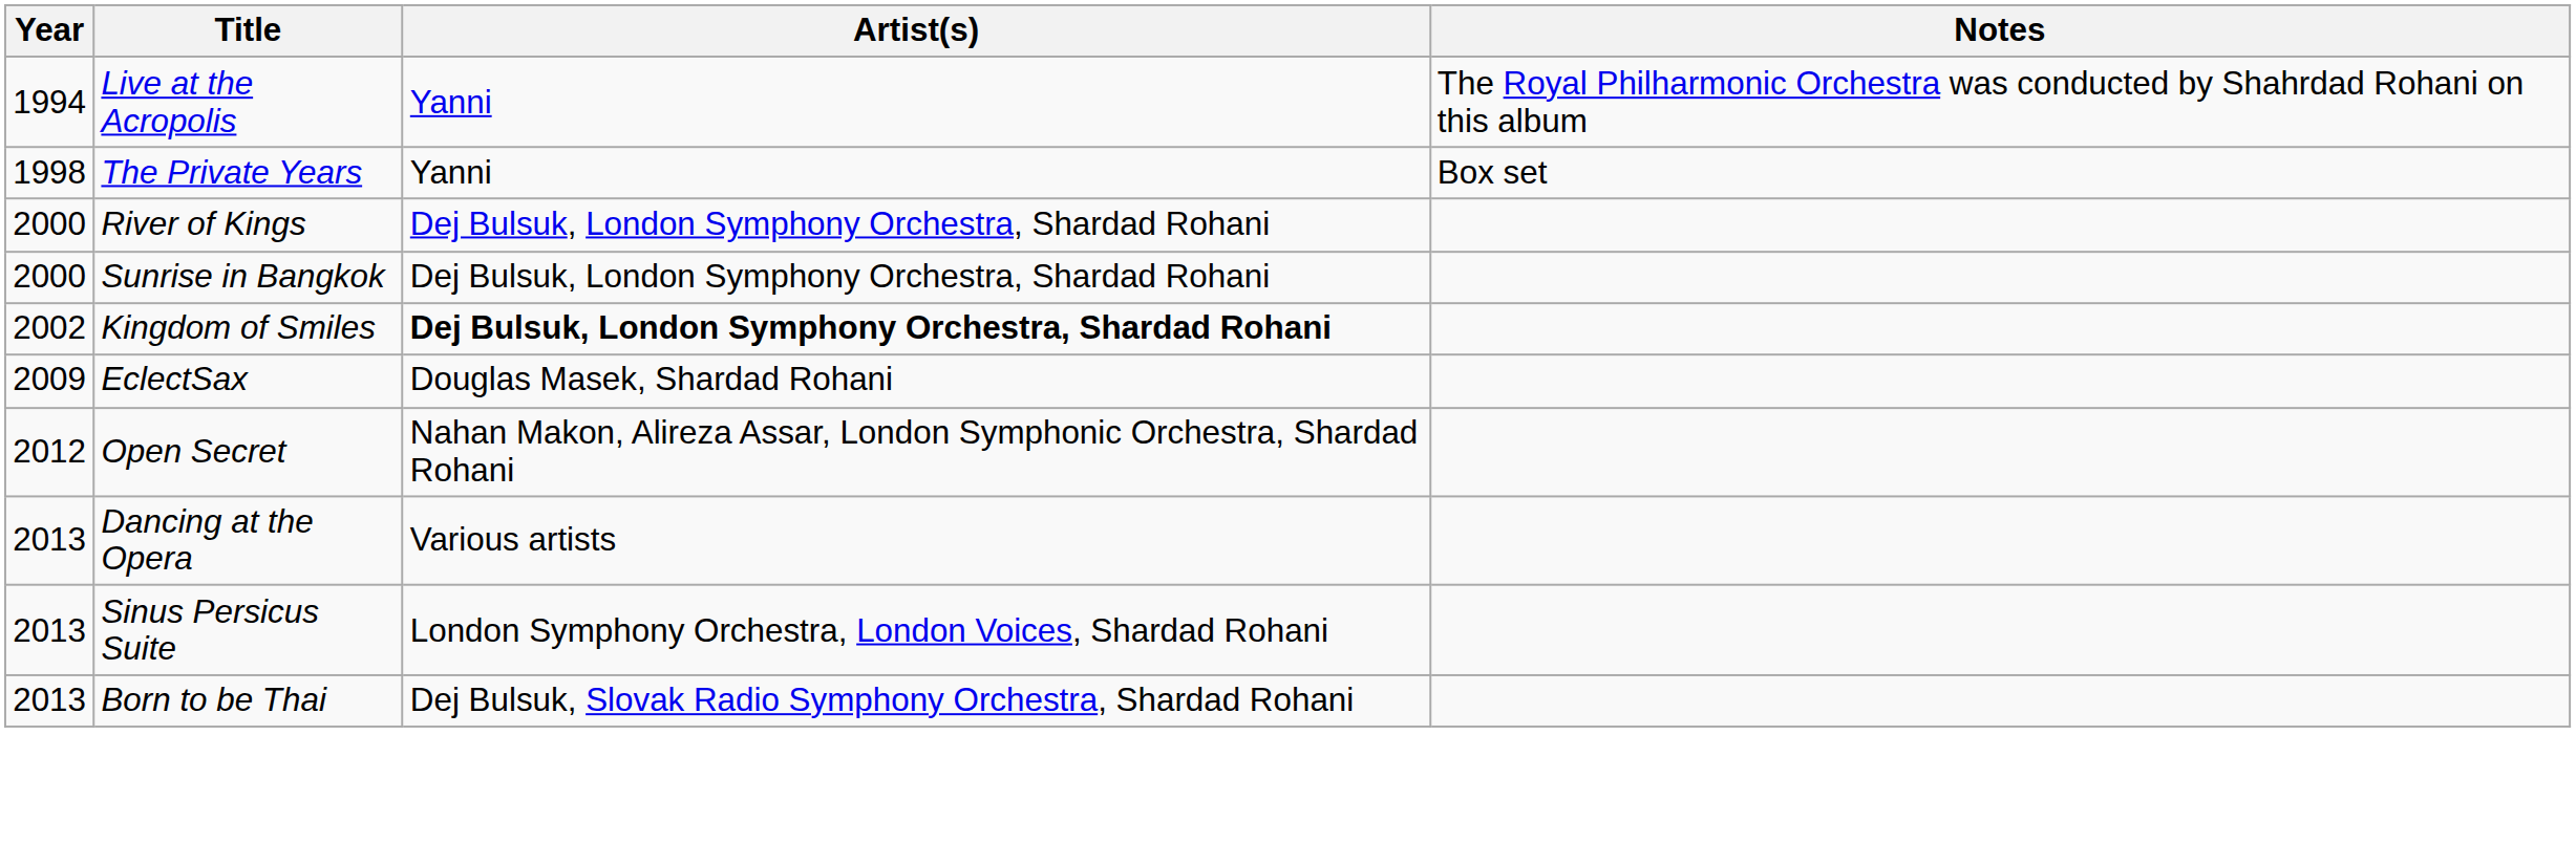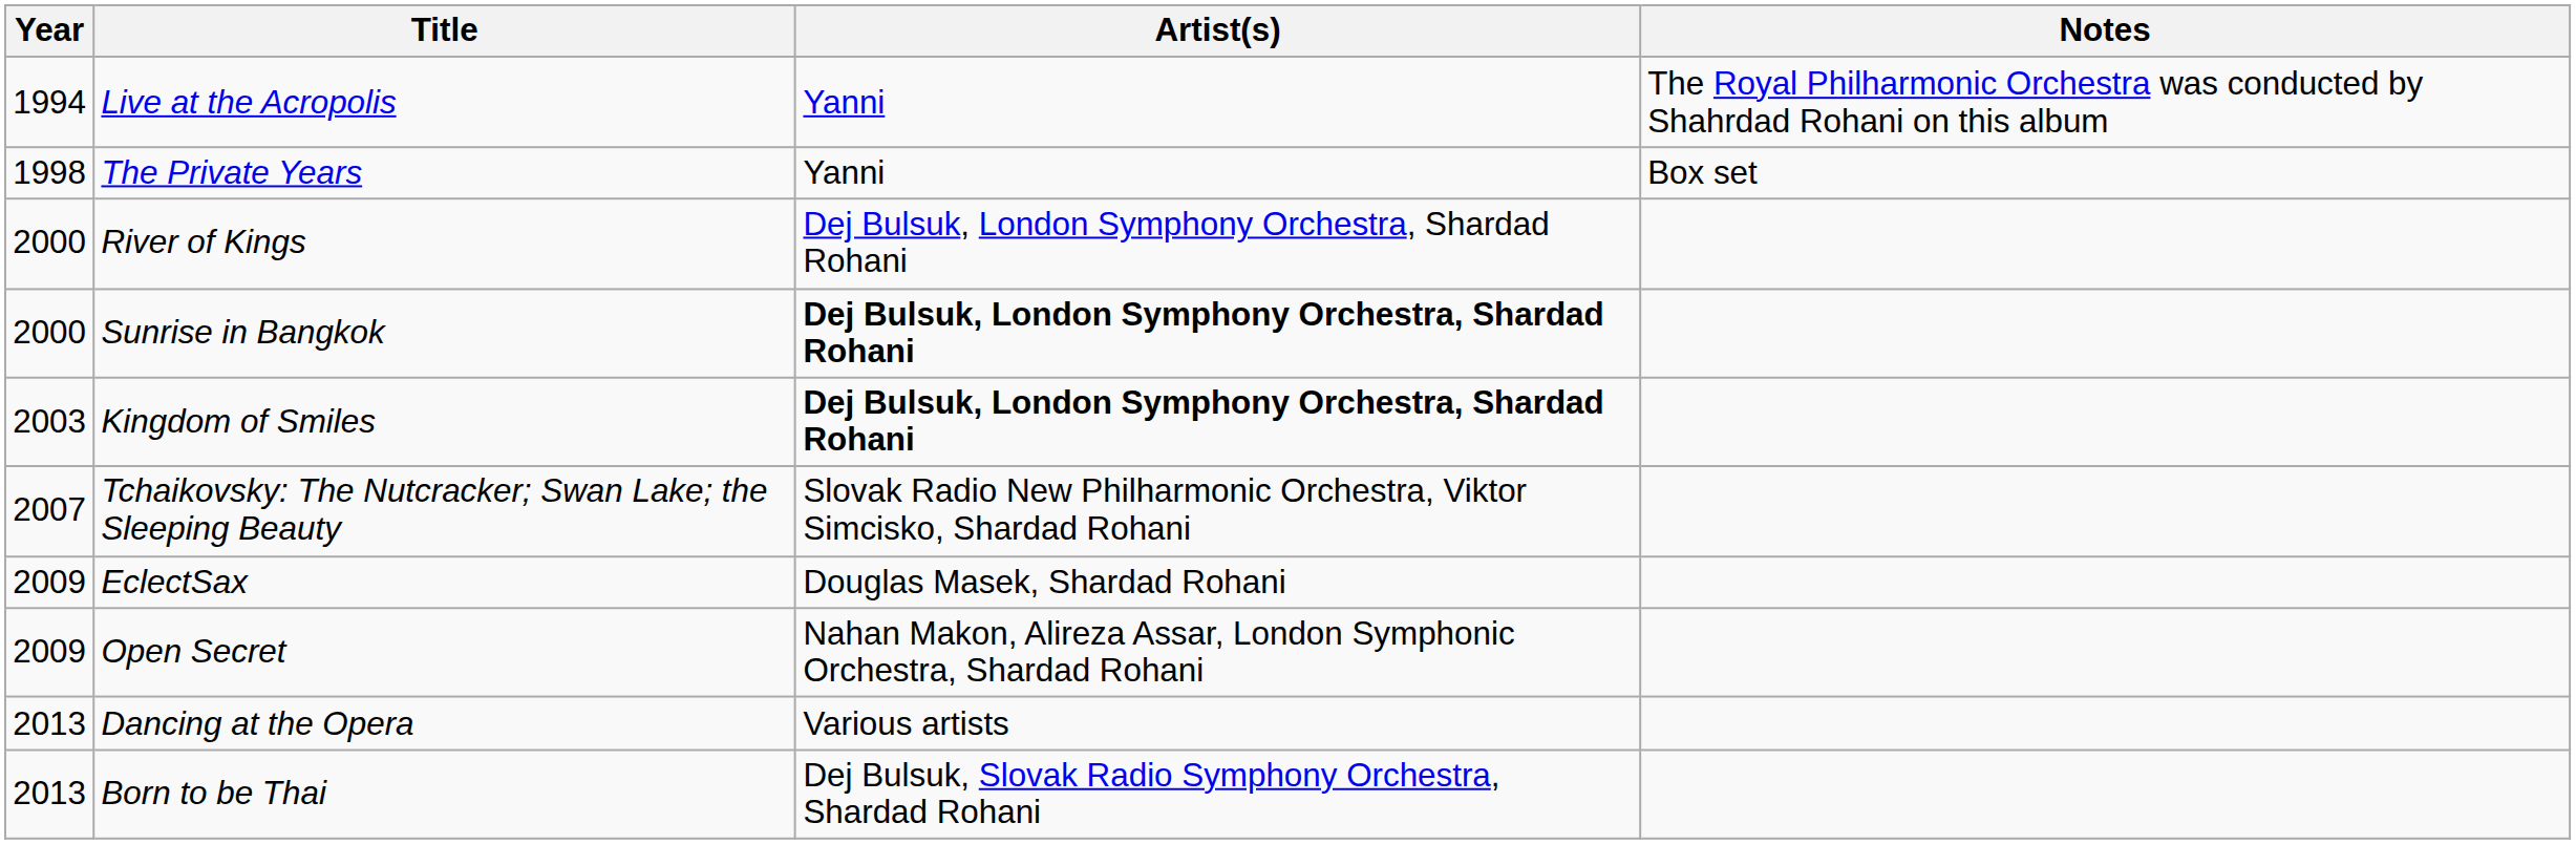Sunrise in Bangkok | Artist(s): normal -> bold
Kingdom of Smiles | Year: 2002 -> 2003
+ row: 2007 | Tchaikovsky: The Nutcracker; Swan Lake; the Sleeping Beauty | Slovak Radio New Philharmonic Orchestra, Viktor Simcisko, Shardad Rohani
Open Secret | Year: 2012 -> 2009
- row: 2013 | Sinus Persicus Suite | London Symphony Orchestra, London Voices, Shardad Rohani
